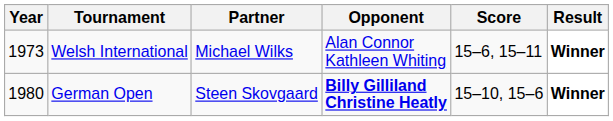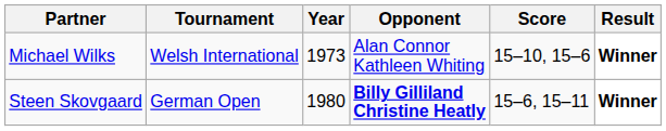columns swapped: Year <-> Partner
Welsh International | Score: 15–6, 15–11 -> 15–10, 15–6
German Open | Score: 15–10, 15–6 -> 15–6, 15–11
